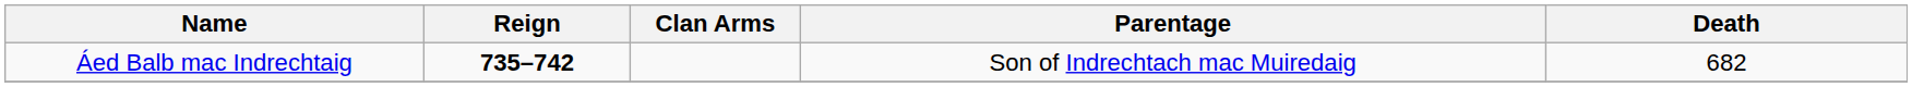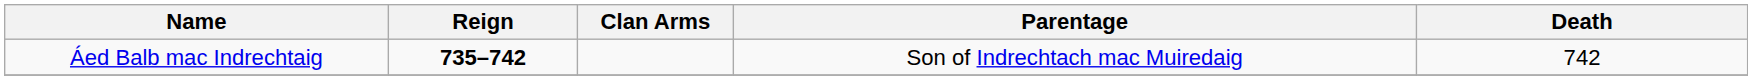Áed Balb mac Indrechtaig | Death: 682 -> 742
